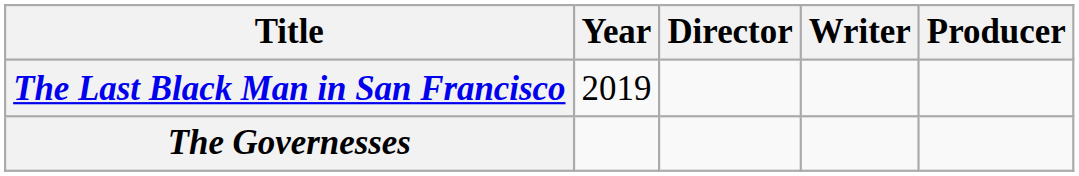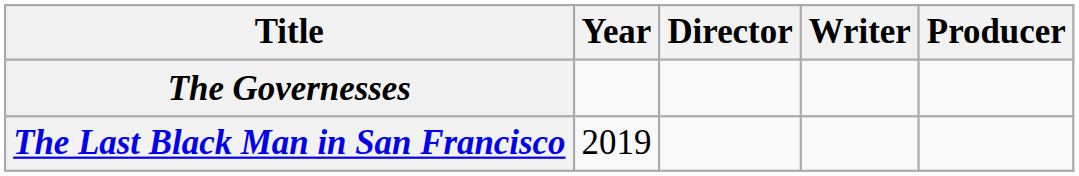rows swapped: The Last Black Man in San Francisco <-> The Governesses
